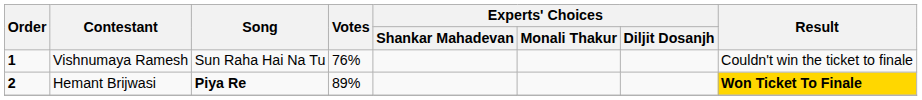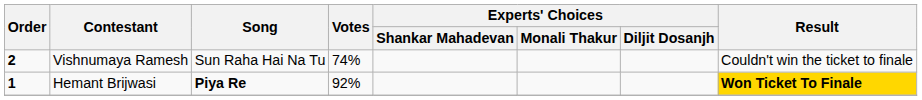Vishnumaya Ramesh | Order: 1 -> 2
Vishnumaya Ramesh | Votes: 76% -> 74%
Hemant Brijwasi | Order: 2 -> 1
Hemant Brijwasi | Votes: 89% -> 92%
